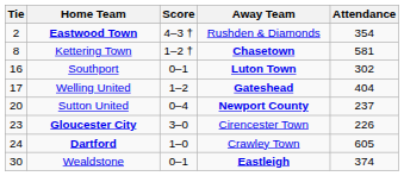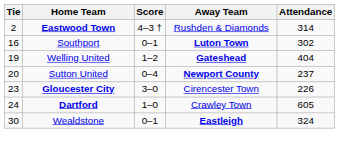Eastwood Town | Attendance: 354 -> 314
- row: 8 | Kettering Town | 1–2 † | Chasetown | 581
Welling United | Tie: 17 -> 19
Wealdstone | Attendance: 374 -> 324
